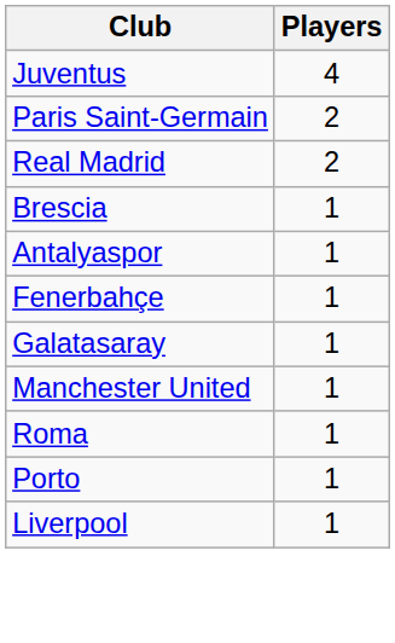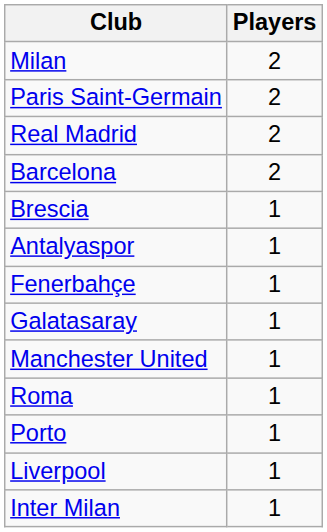- row: Juventus | 4
+ row: Milan | 2
+ row: Barcelona | 2
+ row: Inter Milan | 1
